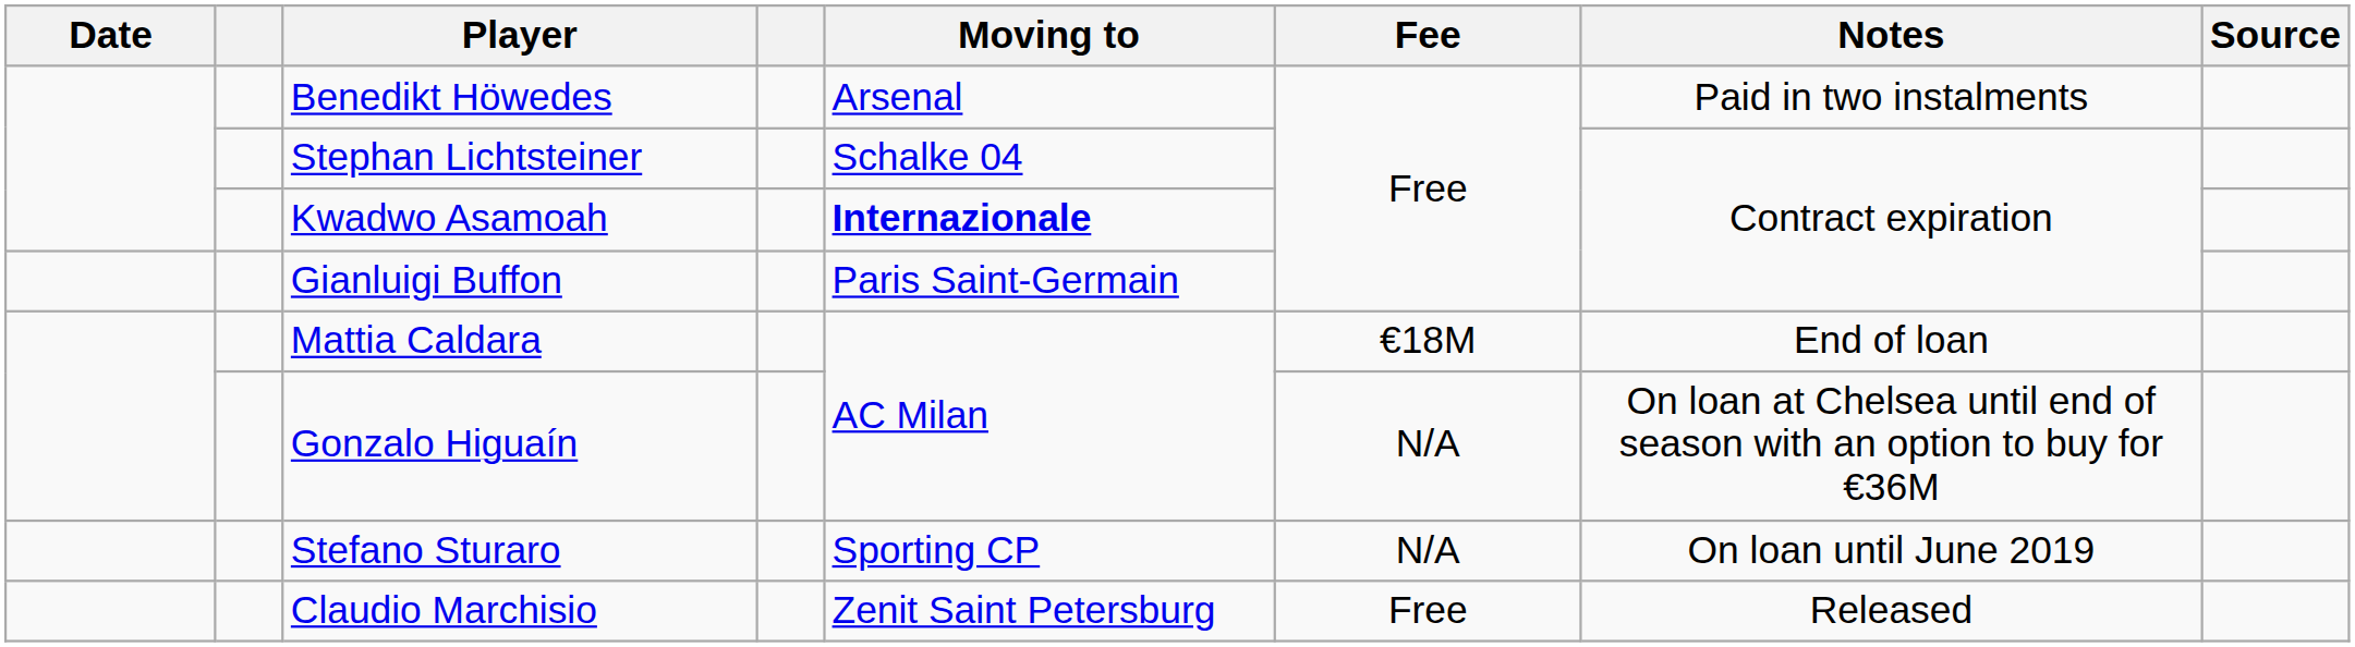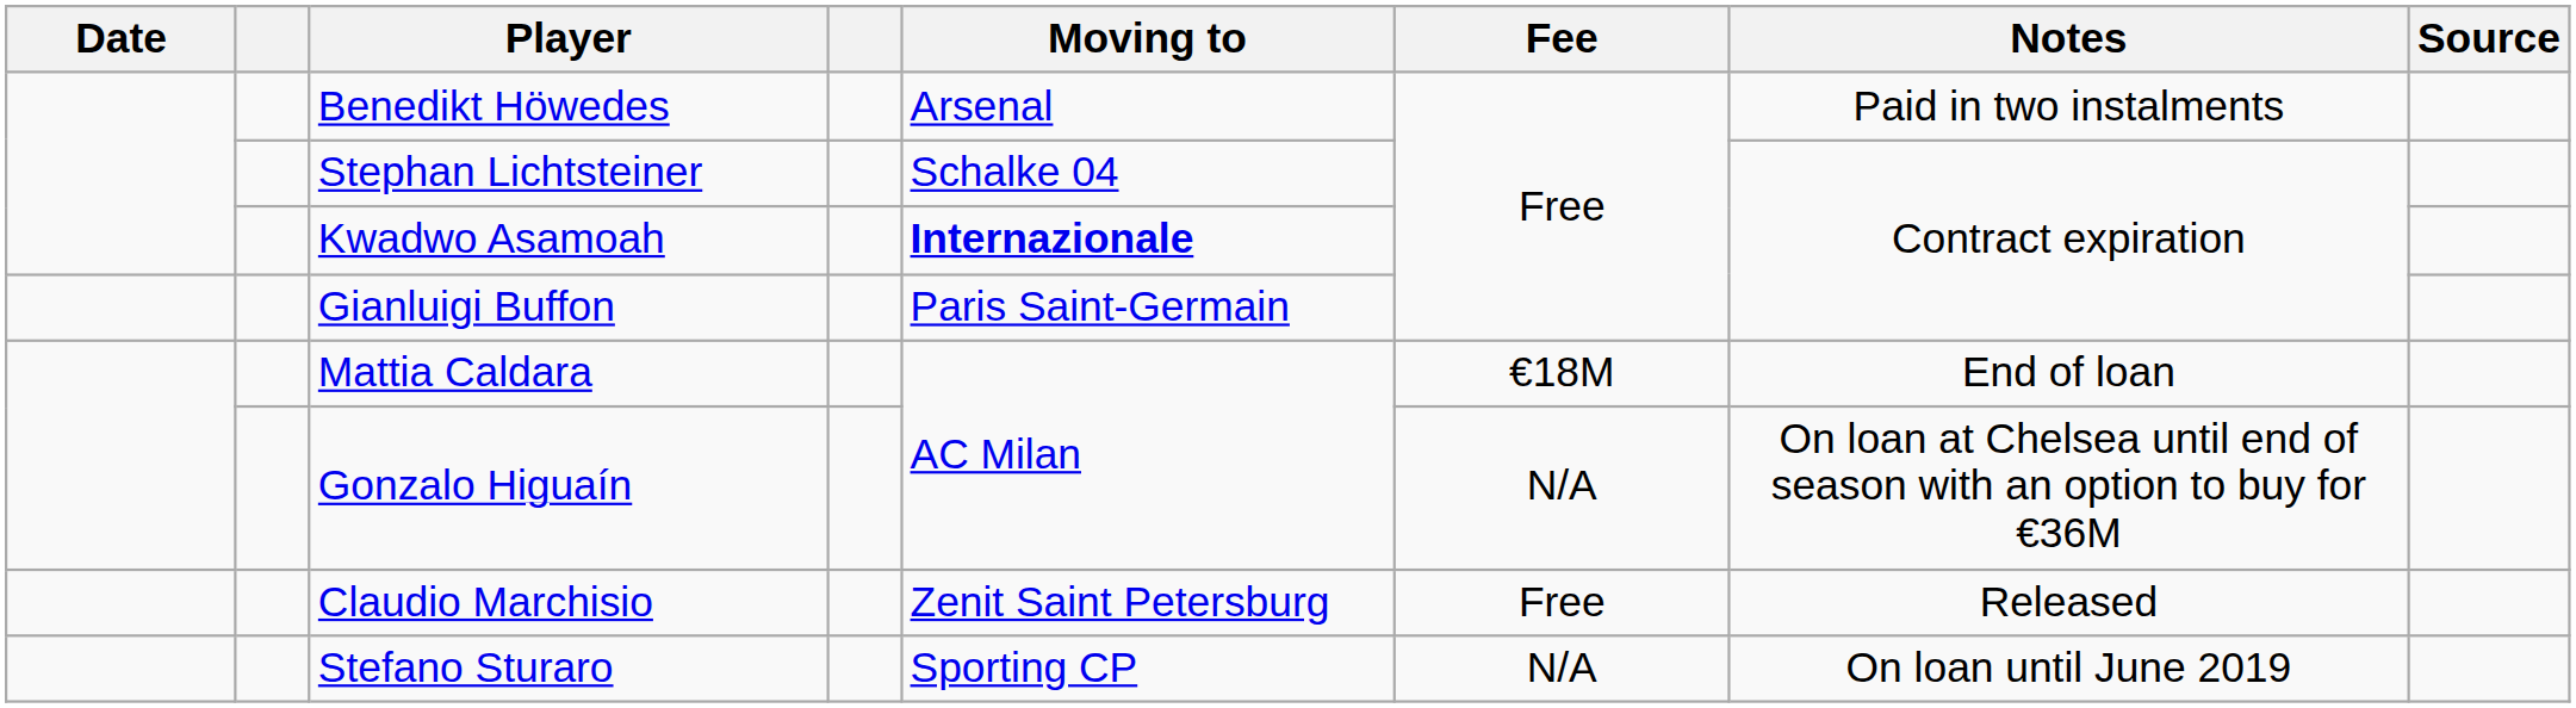rows swapped: Stefano Sturaro <-> Claudio Marchisio
